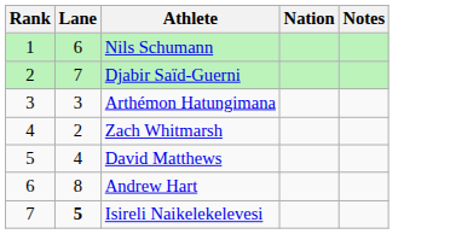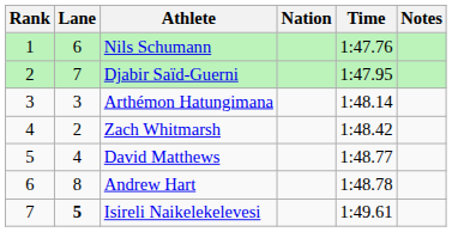+ column: Time | 1:47.76 | 1:47.95 | 1:48.14 | 1:48.42 | 1:48.77 | 1:48.78 | 1:49.61
